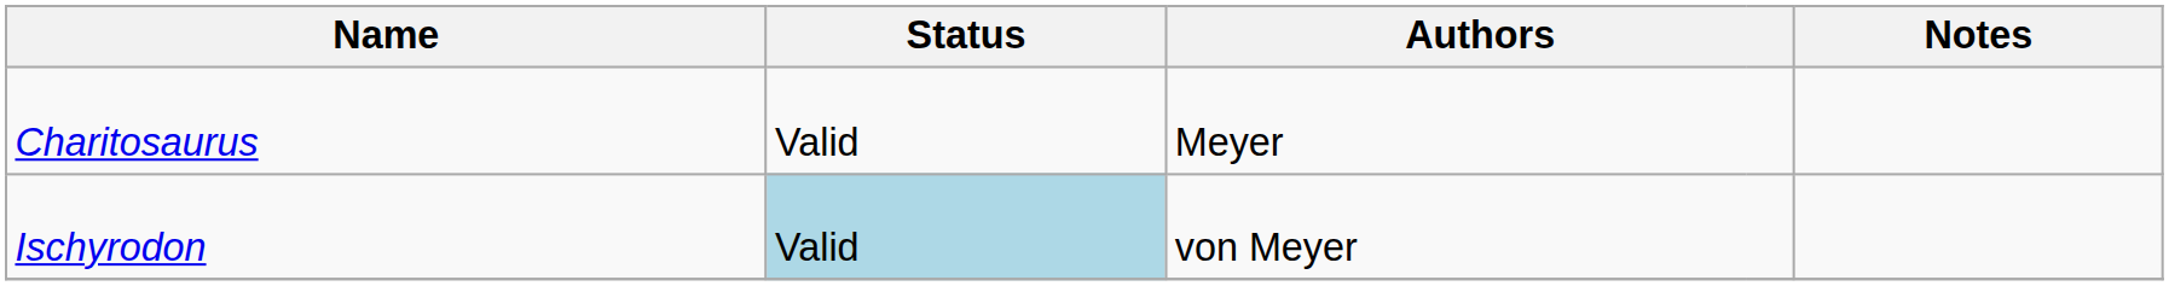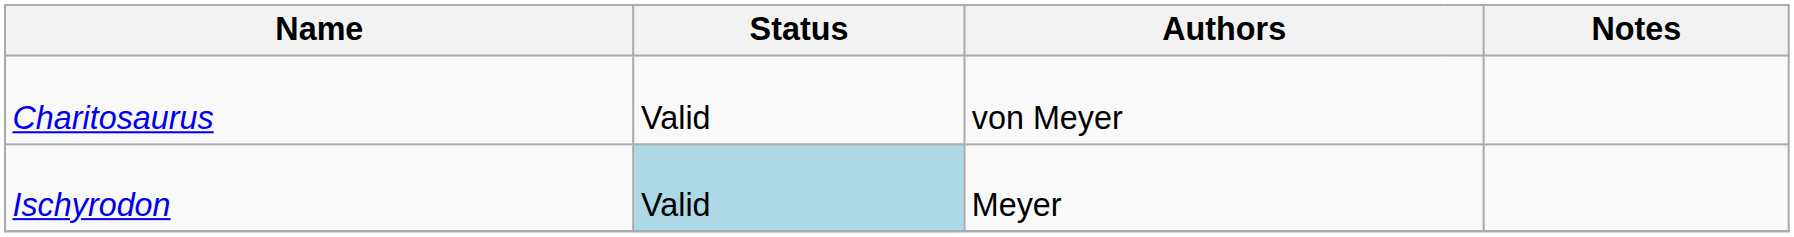Charitosaurus | column 3: Meyer -> von Meyer
Ischyrodon | column 3: von Meyer -> Meyer
